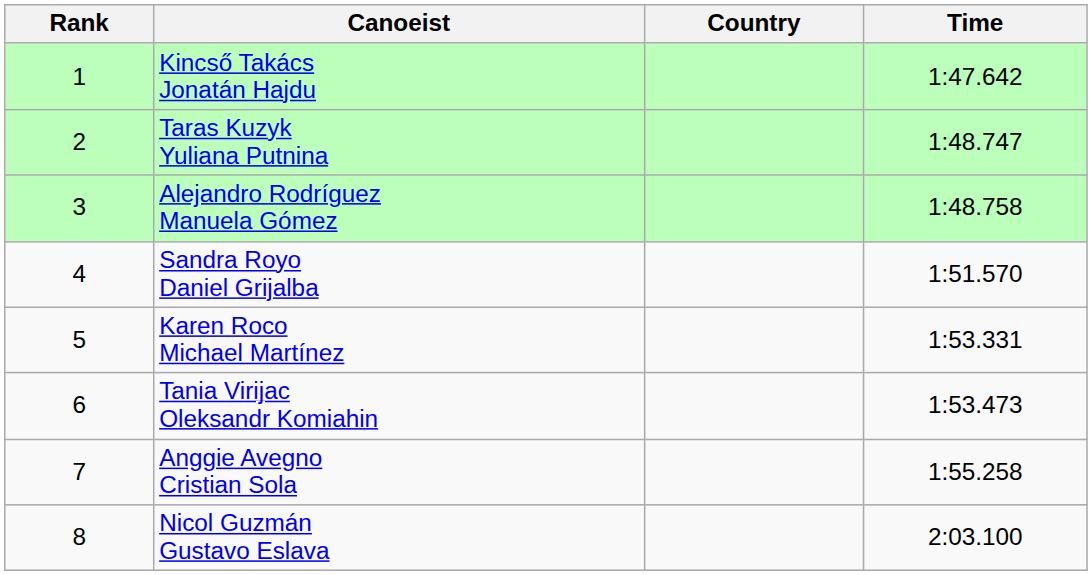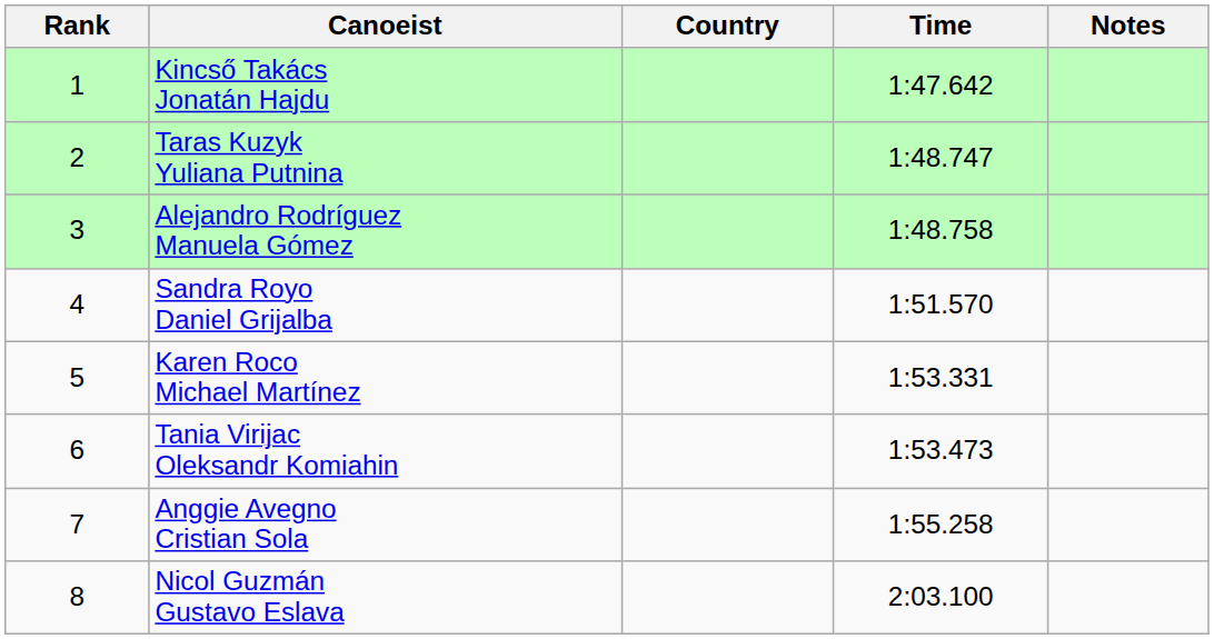+ column: Notes
